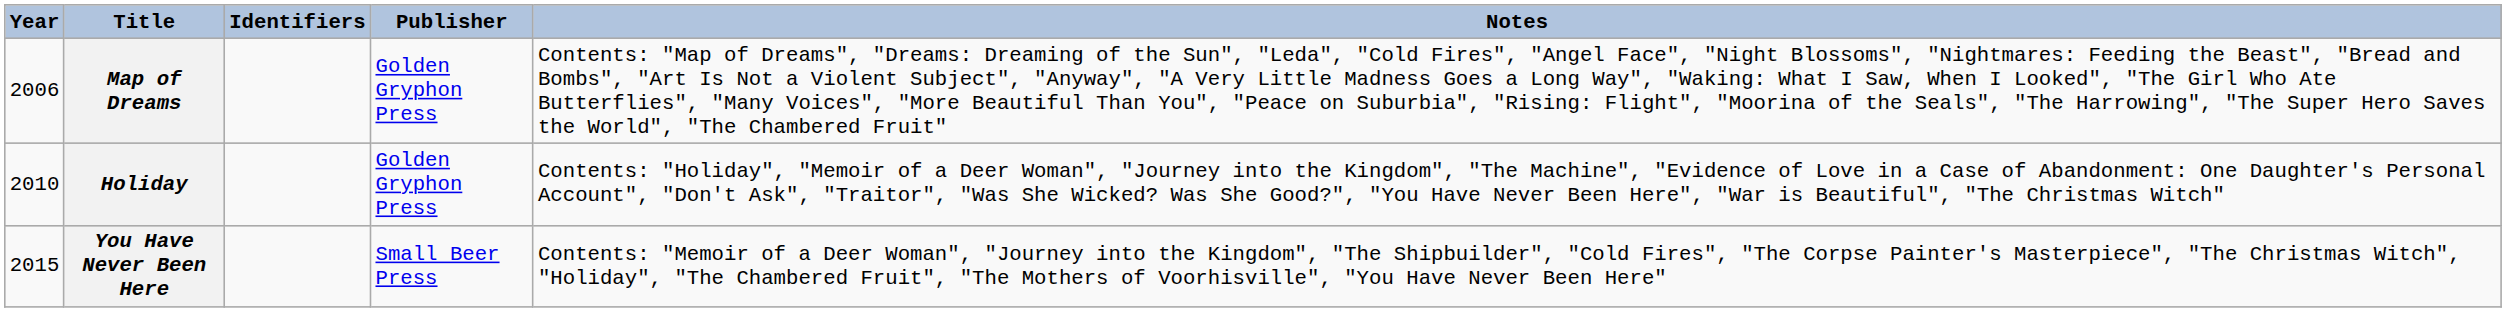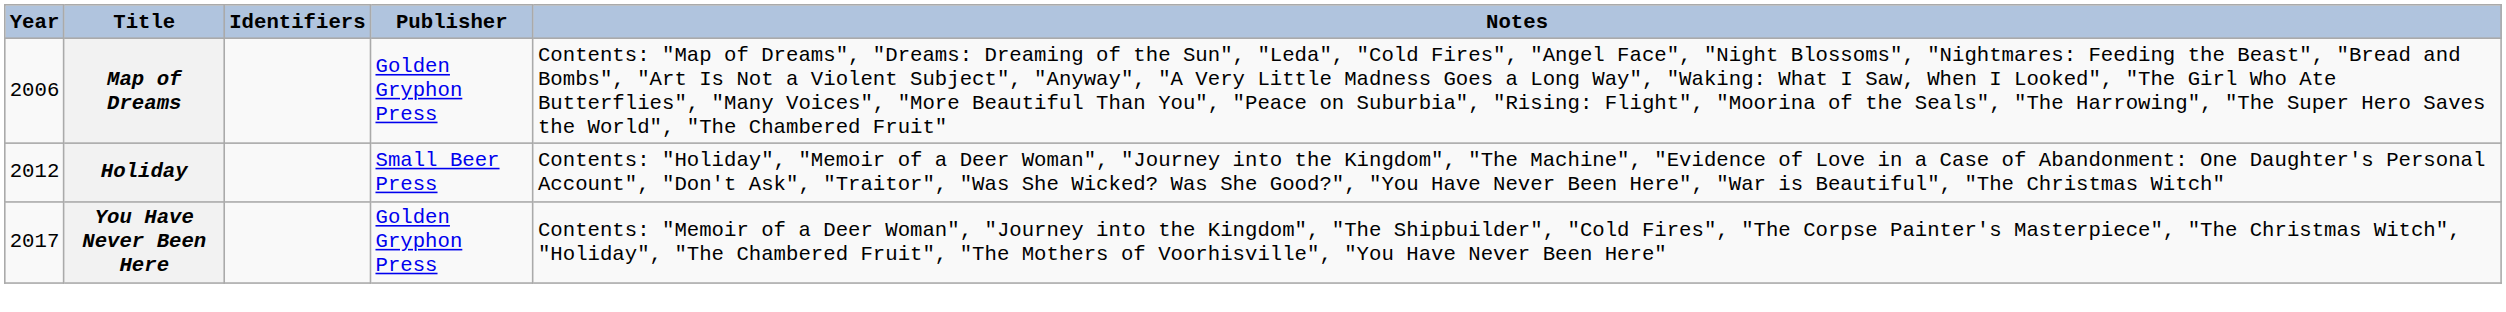Holiday | Year: 2010 -> 2012
Holiday | Publisher: Golden Gryphon Press -> Small Beer Press
You Have Never Been Here | Year: 2015 -> 2017
You Have Never Been Here | Publisher: Small Beer Press -> Golden Gryphon Press
